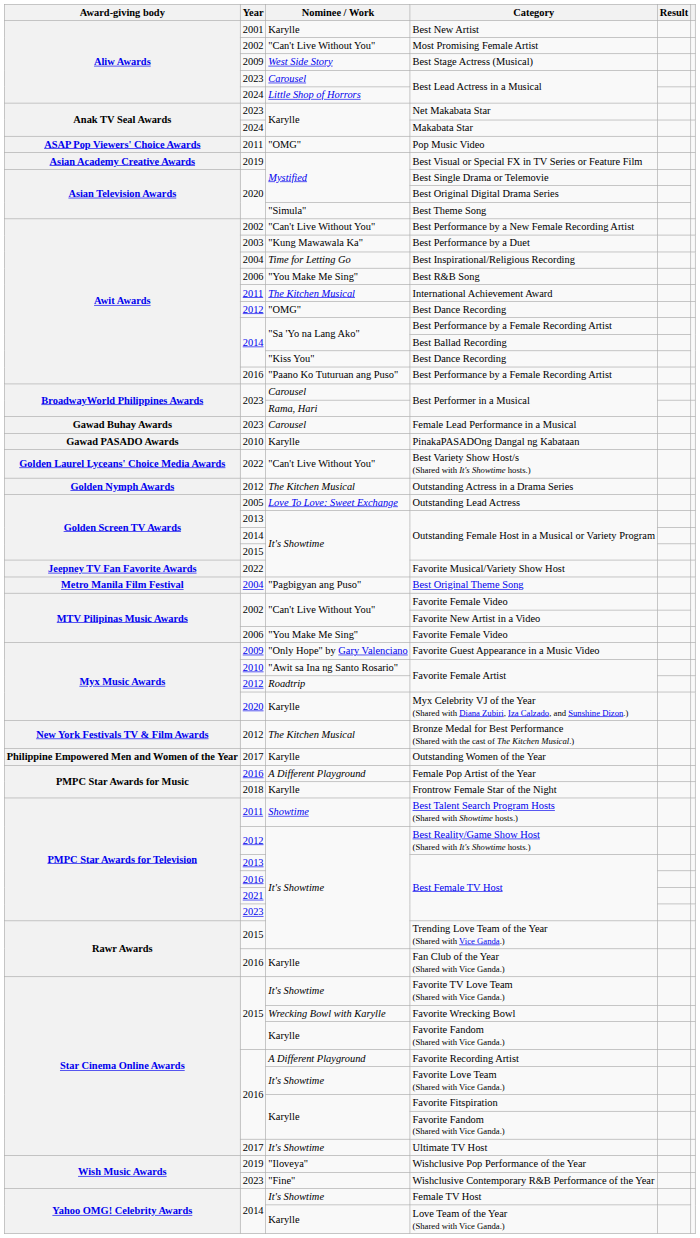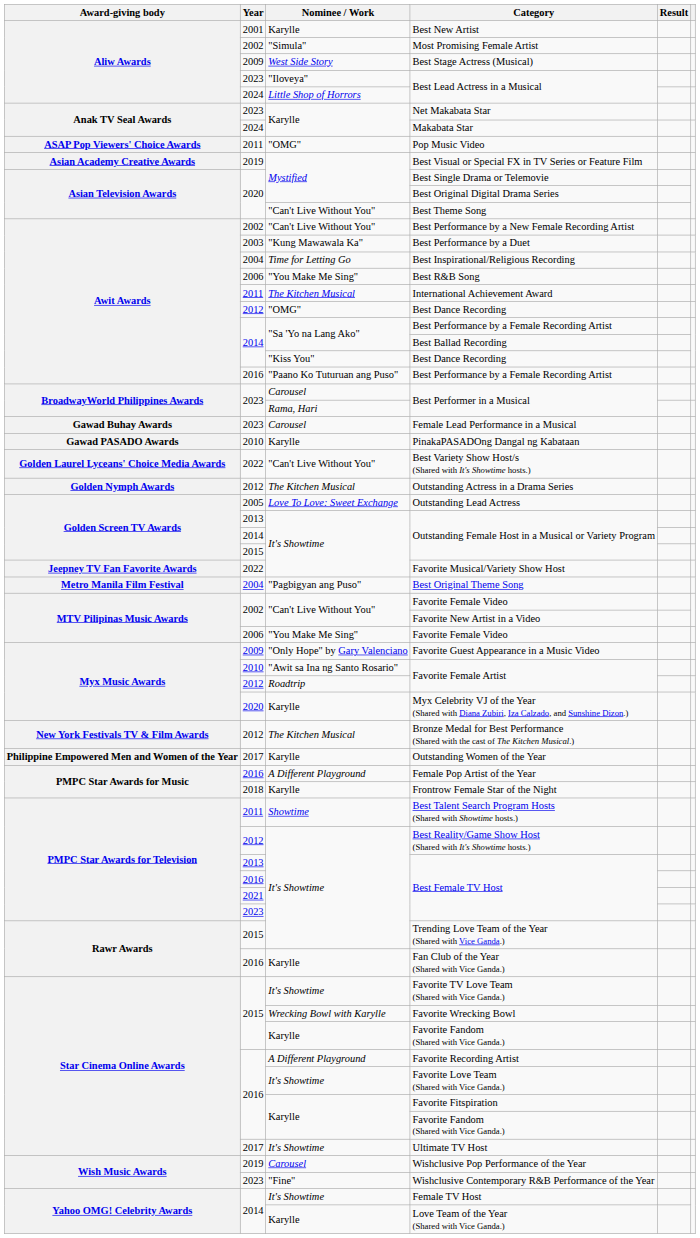Most Promising Female Artist | Nominee / Work: "Can't Live Without You" -> "Simula"
2023 / Best Lead Actress in a Musical | Nominee / Work: Carousel -> "Iloveya"
Best Theme Song | Nominee / Work: "Simula" -> "Can't Live Without You"
Wishclusive Pop Performance of the Year | Nominee / Work: "Iloveya" -> Carousel
